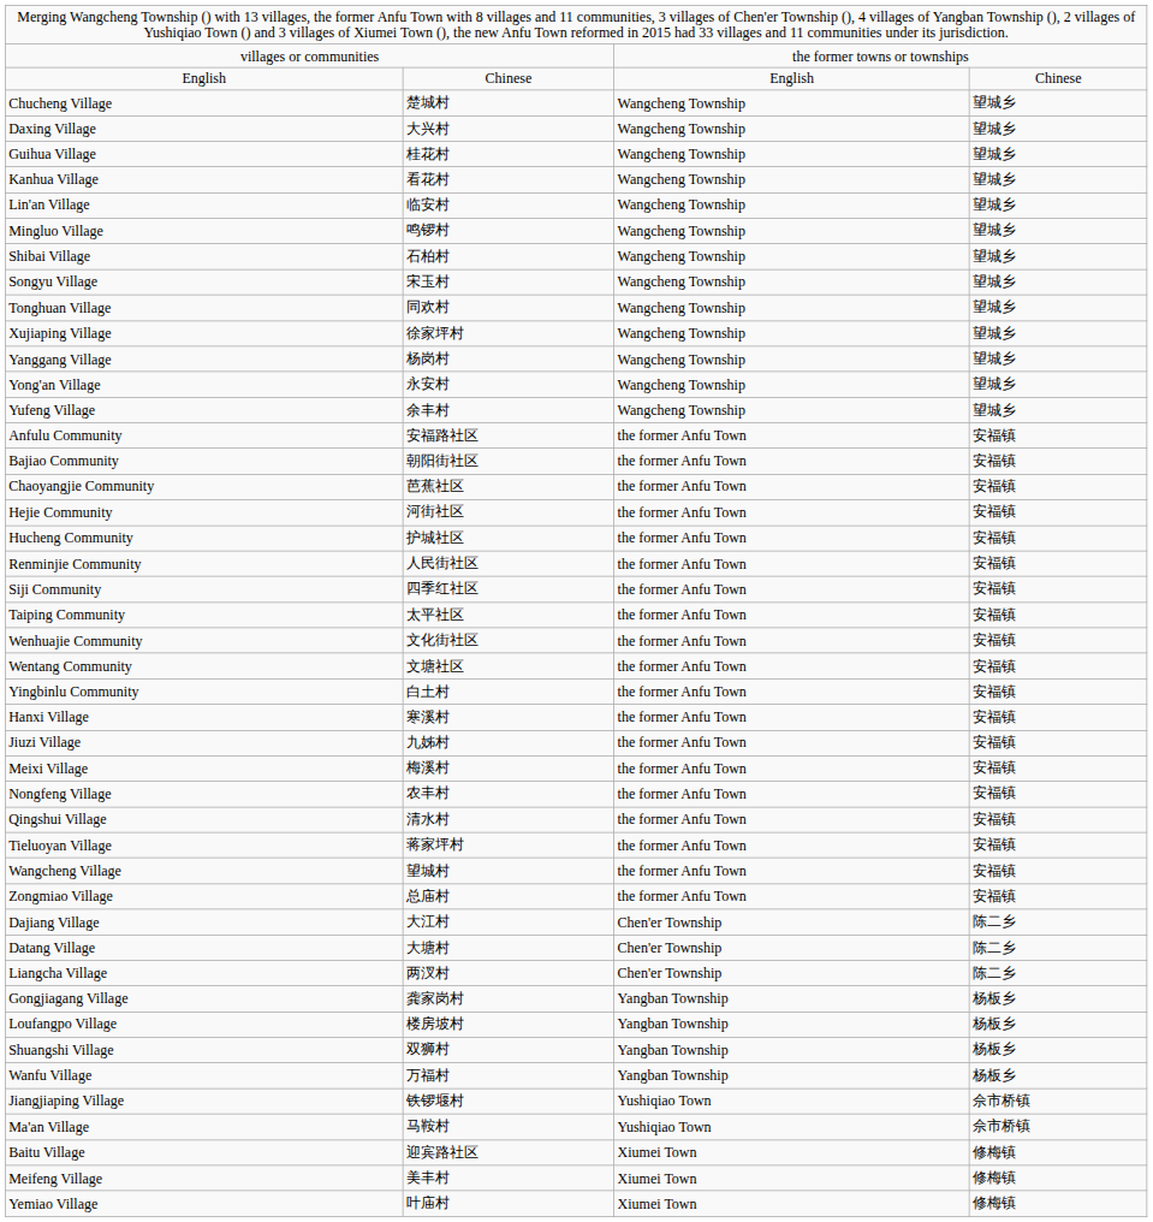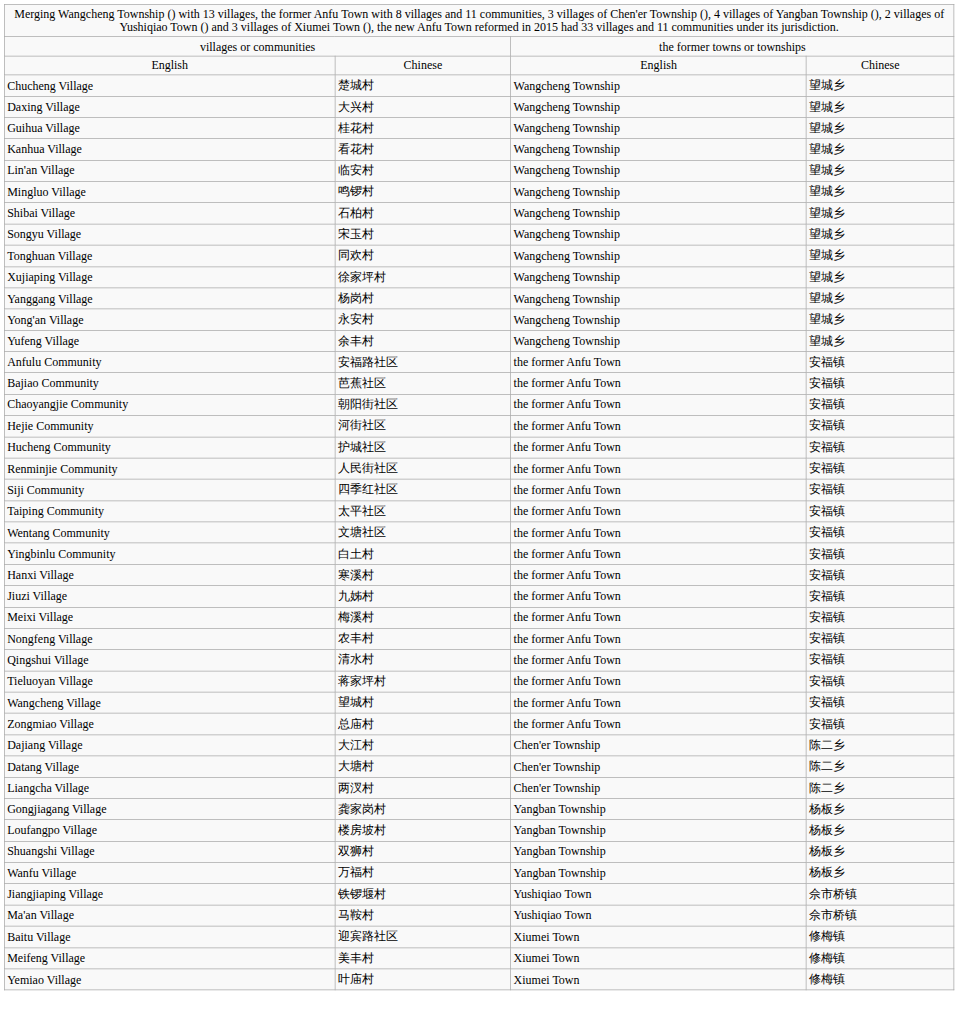Bajiao Community | column 2: 朝阳街社区 -> 芭蕉社区
Chaoyangjie Community | column 2: 芭蕉社区 -> 朝阳街社区
- row: Wenhuajie Community | 文化街社区 | the former Anfu Town | 安福镇
